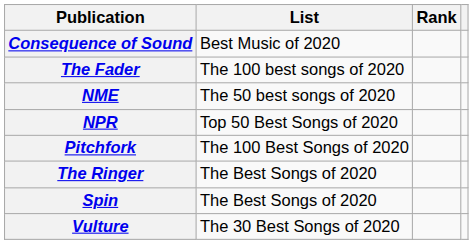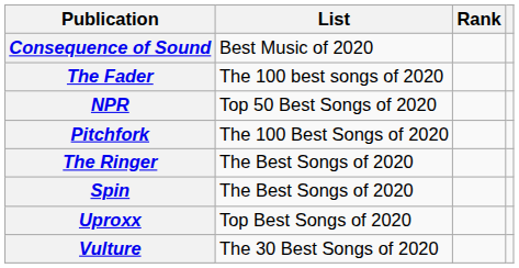- row: NME | The 50 best songs of 2020
+ row: Uproxx | Top Best Songs of 2020
